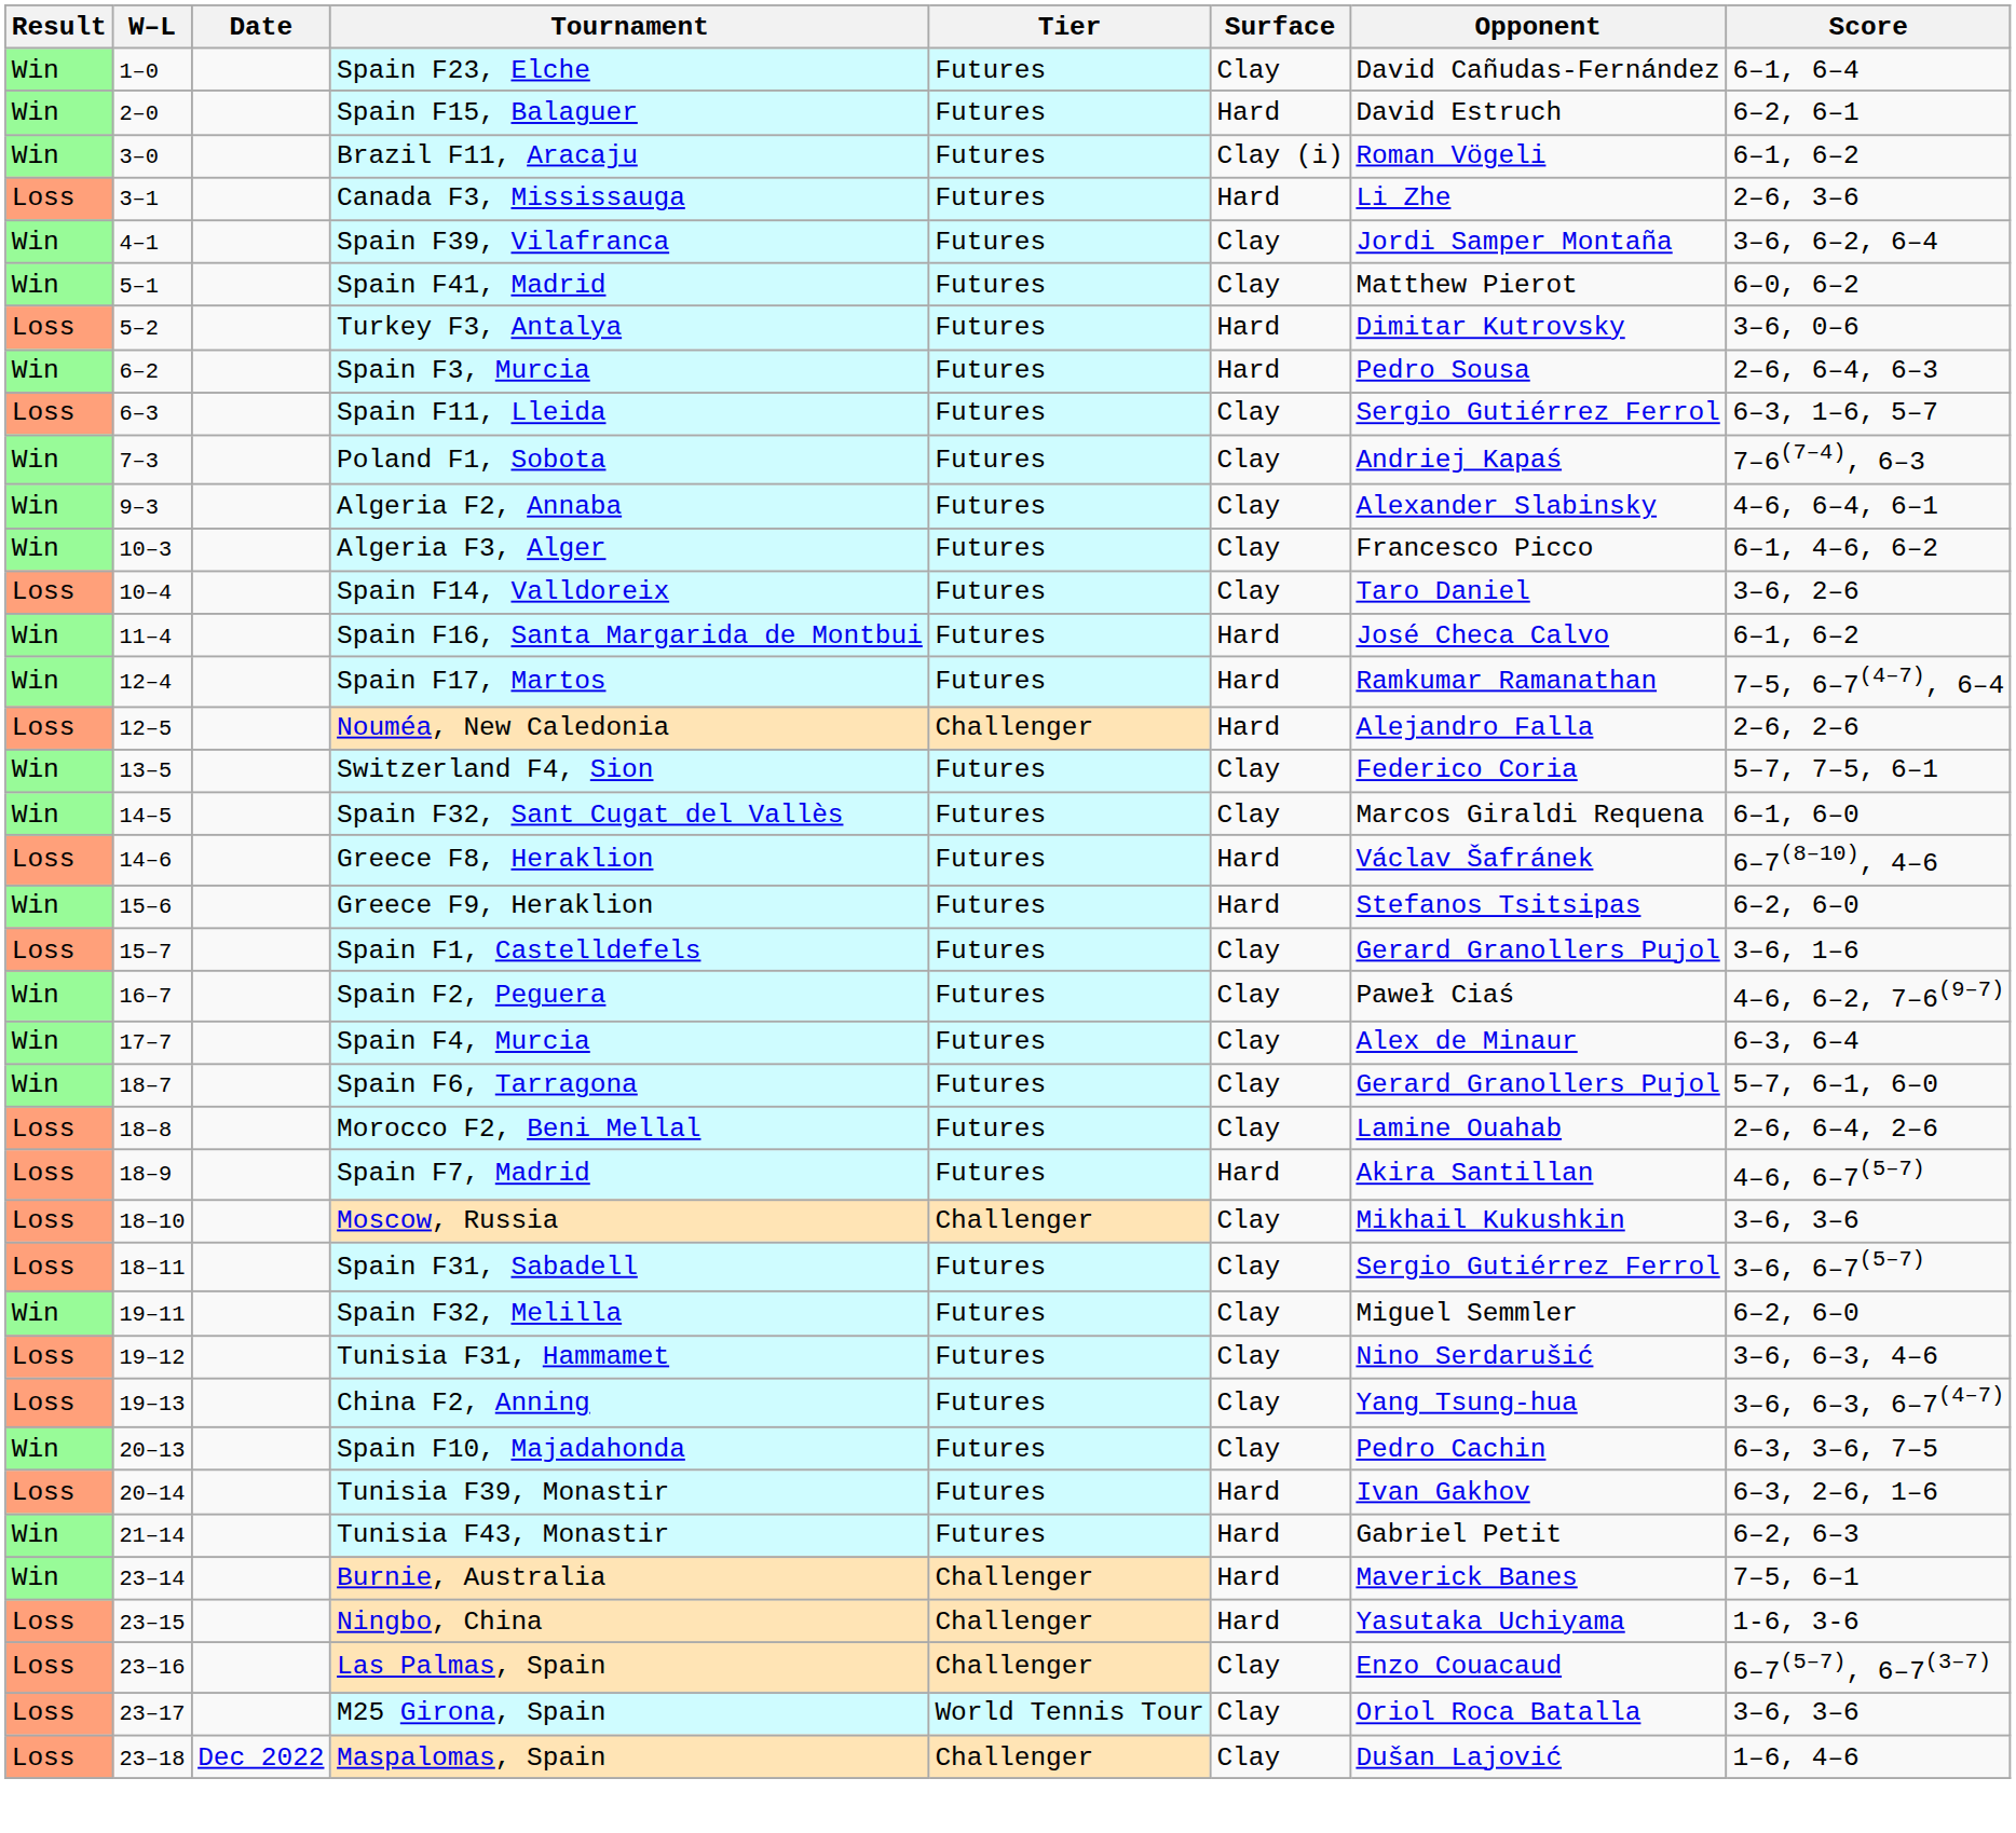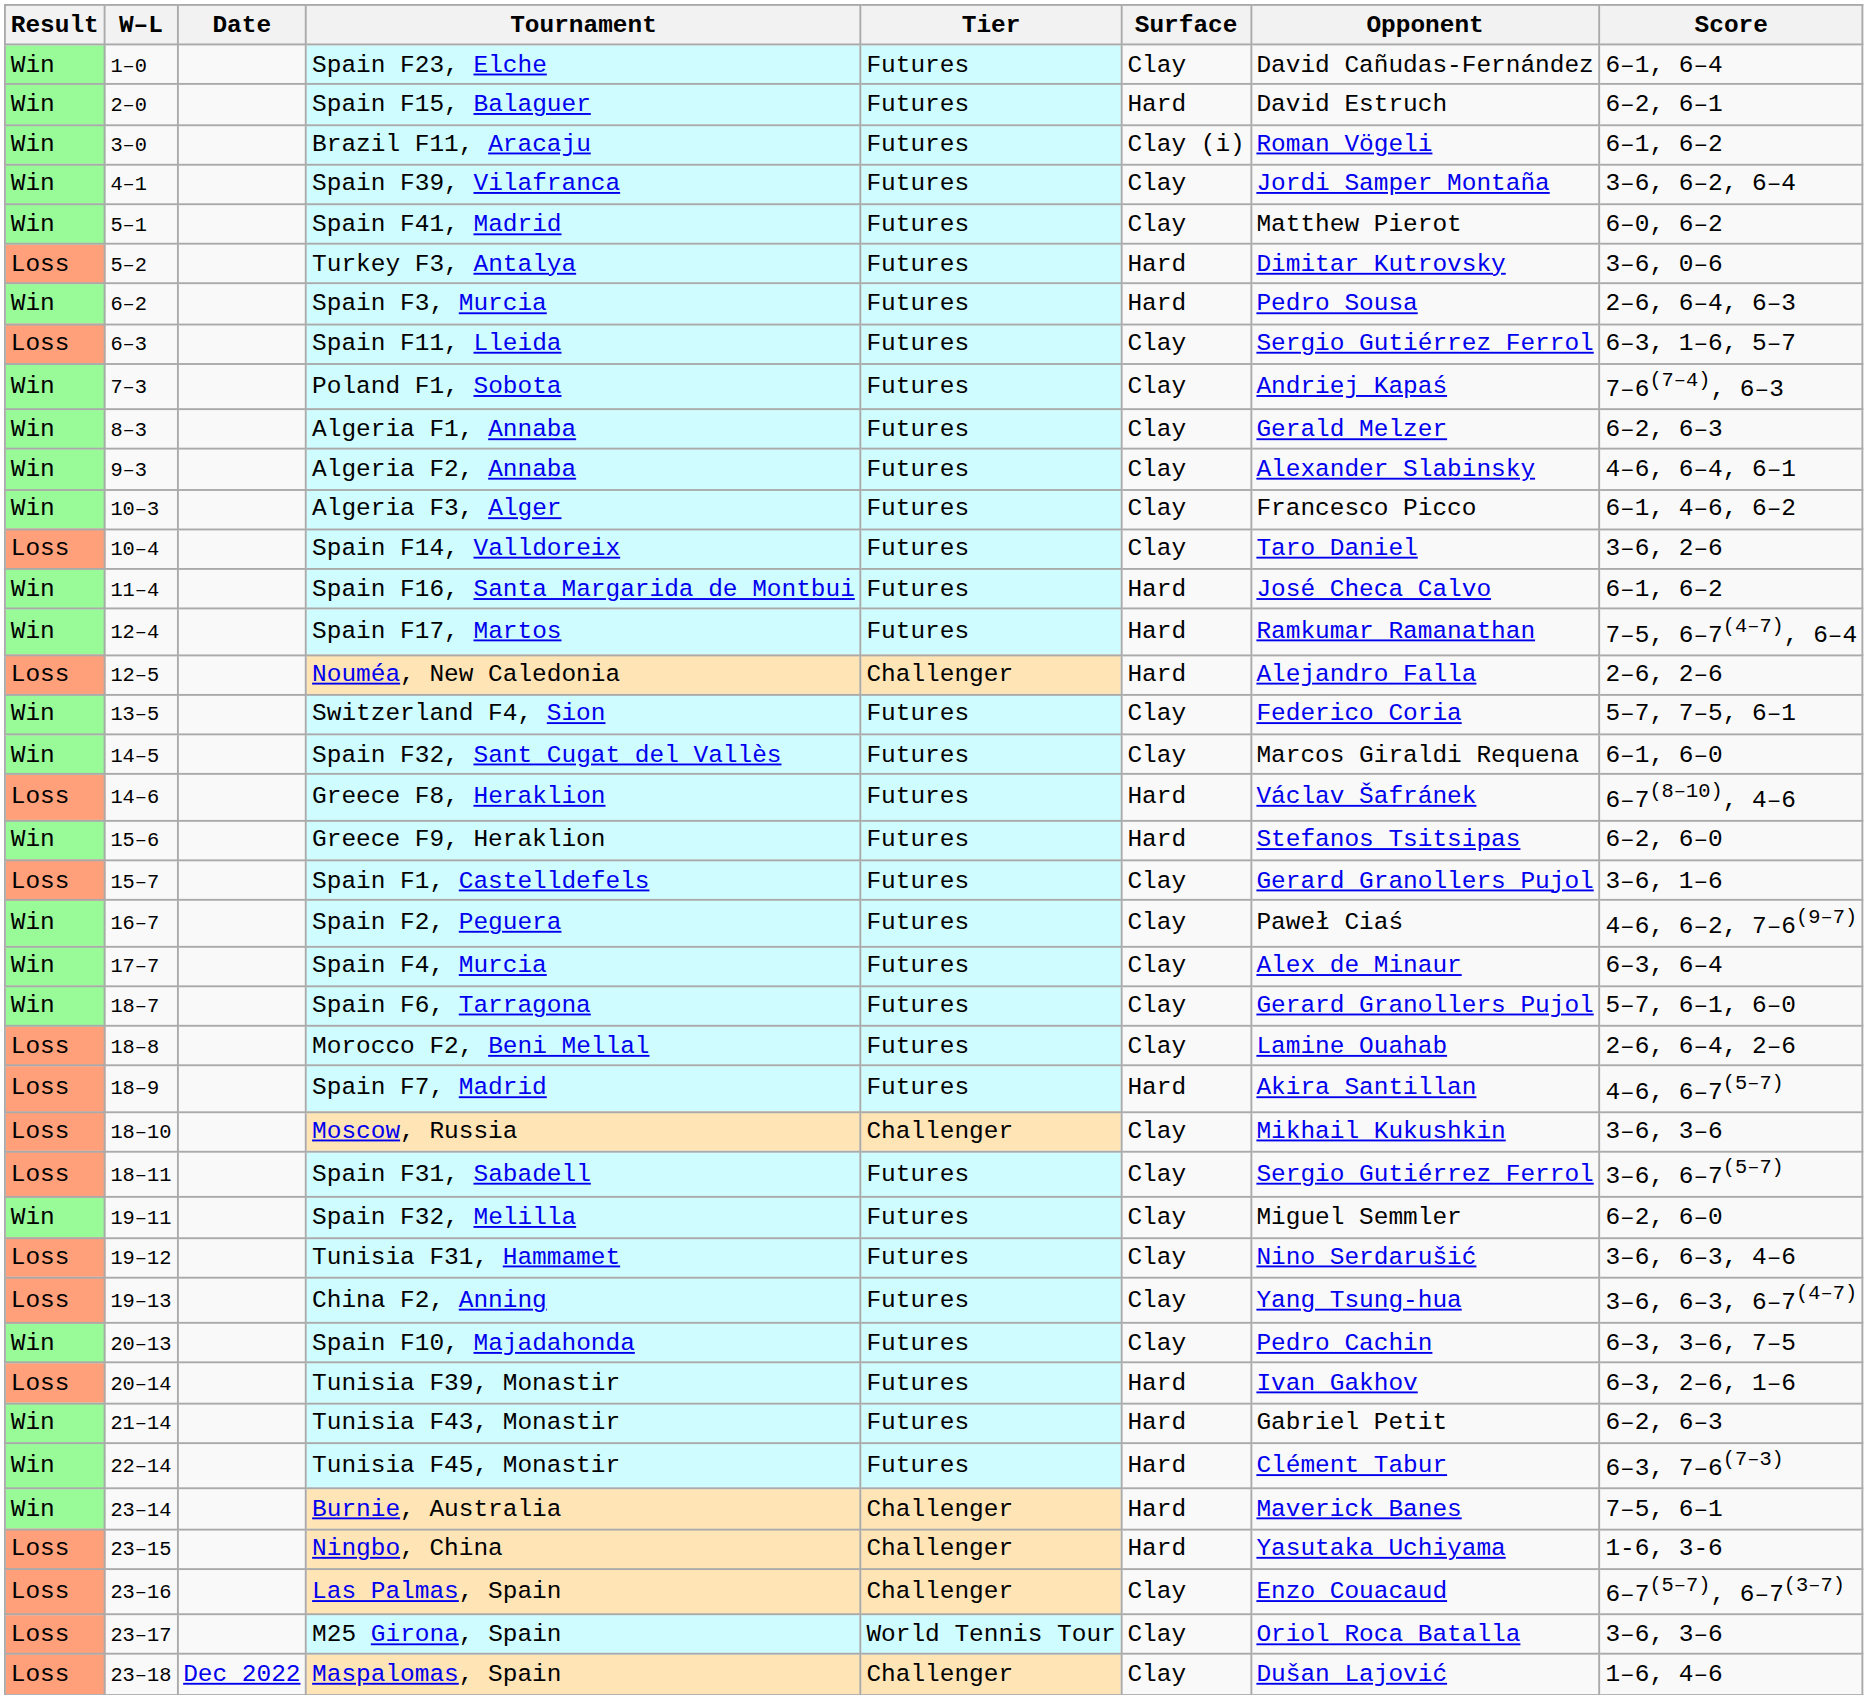- row: Loss | 3–1 | Canada F3, Mississauga | Futures | Hard | Li Zhe | 2–6, 3–6
+ row: Win | 8–3 | Algeria F1, Annaba | Futures | Clay | Gerald Melzer | 6–2, 6–3
+ row: Win | 22–14 | Tunisia F45, Monastir | Futures | Hard | Clément Tabur | 6–3, 7–6(7–3)
